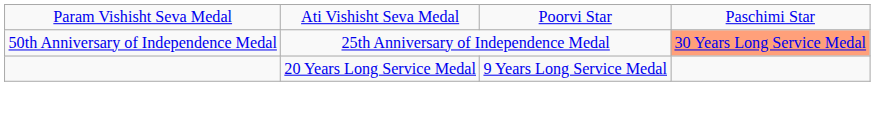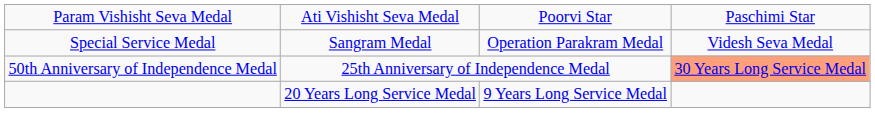+ row: Special Service Medal | Sangram Medal | Operation Parakram Medal | Videsh Seva Medal
